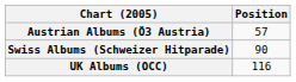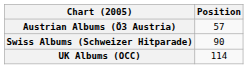UK Albums (OCC) | Position: 116 -> 114
